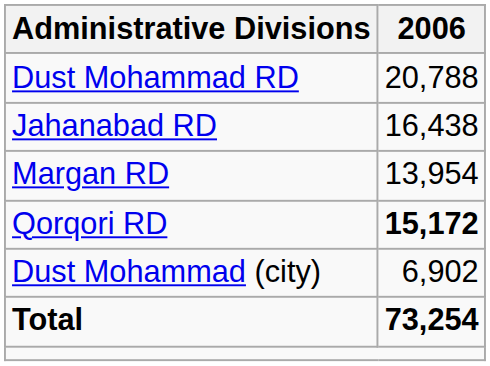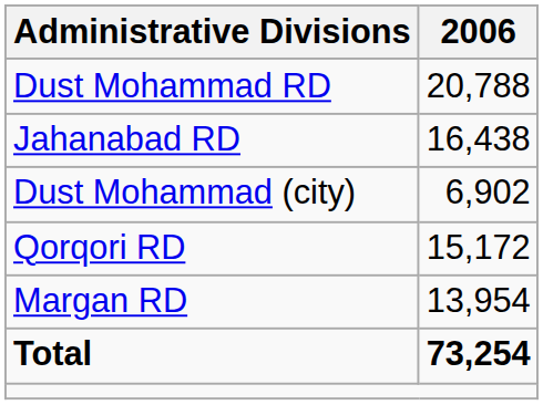rows swapped: Margan RD <-> Dust Mohammad (city)
Qorqori RD | 2006: bold -> normal
